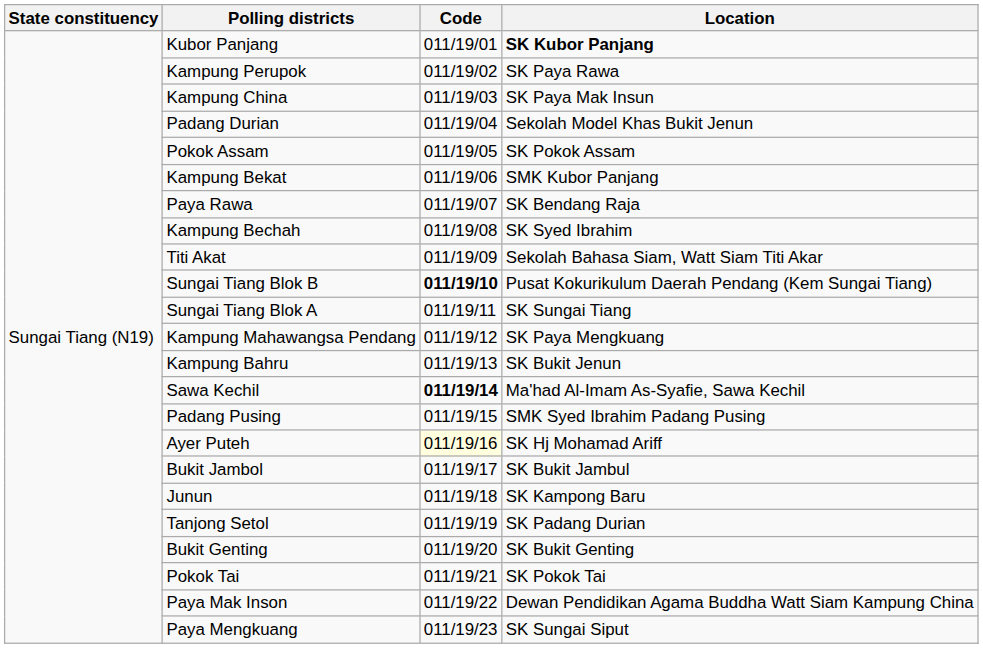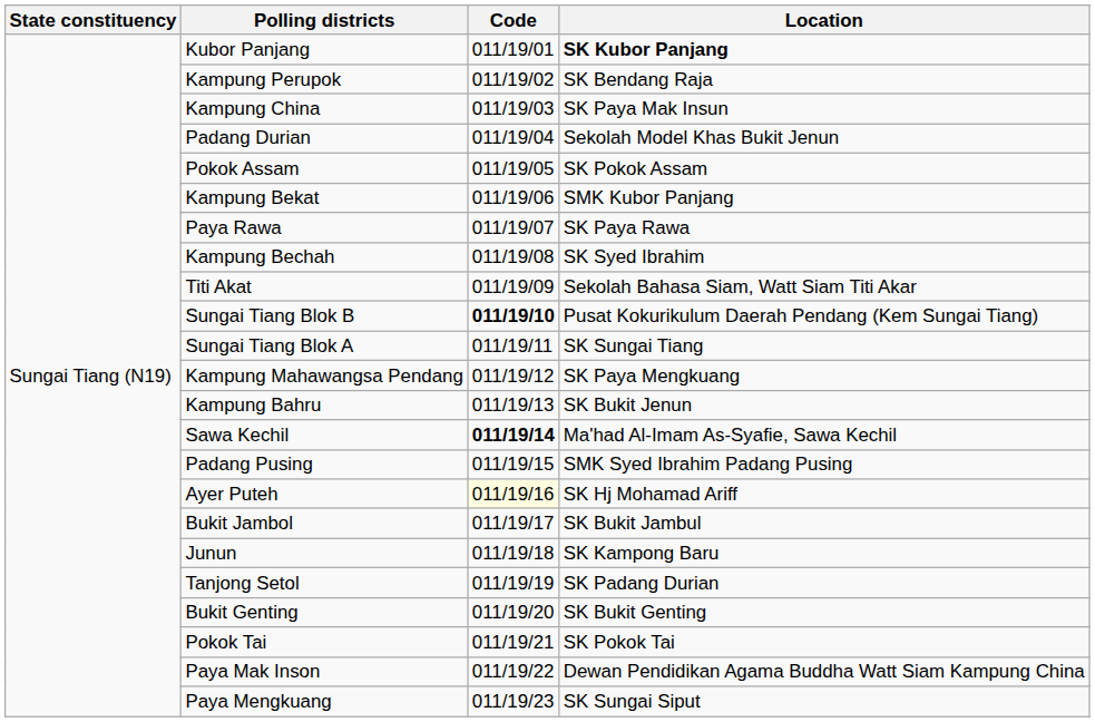Kampung Perupok | Location: SK Paya Rawa -> SK Bendang Raja
Paya Rawa | Location: SK Bendang Raja -> SK Paya Rawa
